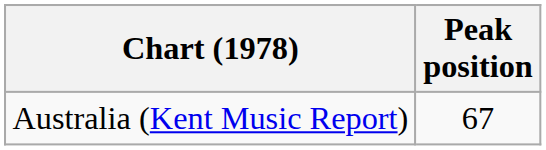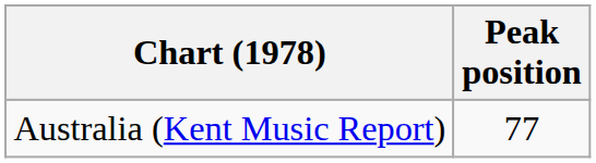Australia (Kent Music Report) | Peak position: 67 -> 77
